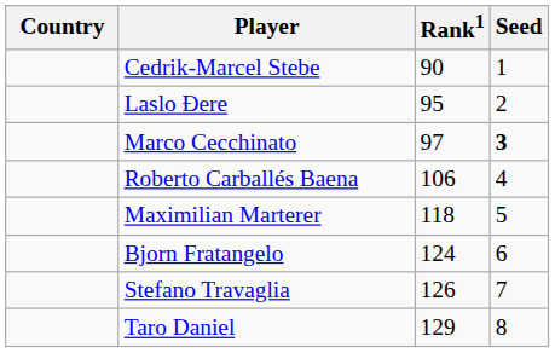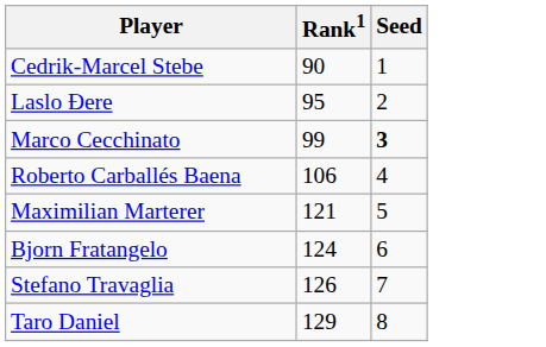- column: Country
Marco Cecchinato | Rank1: 97 -> 99
Maximilian Marterer | Rank1: 118 -> 121
